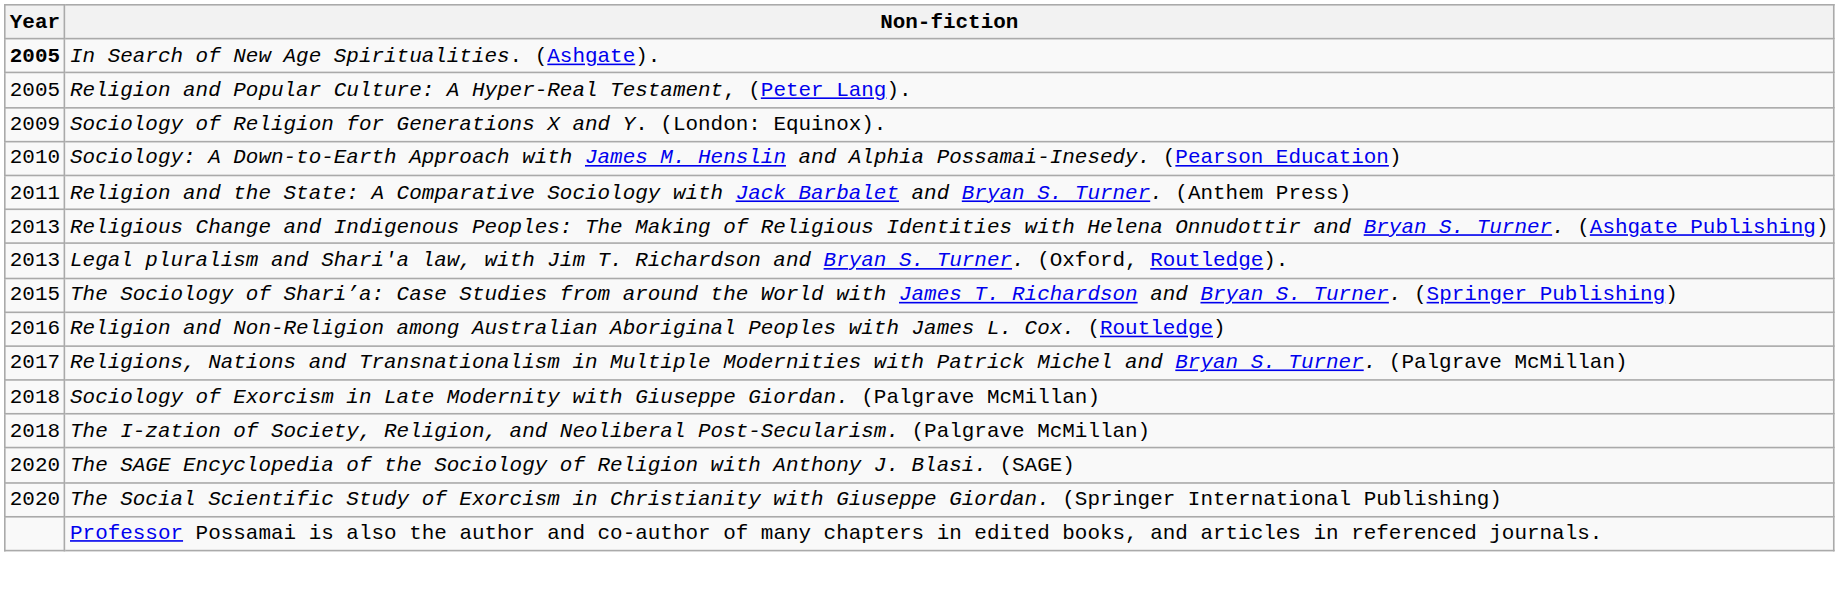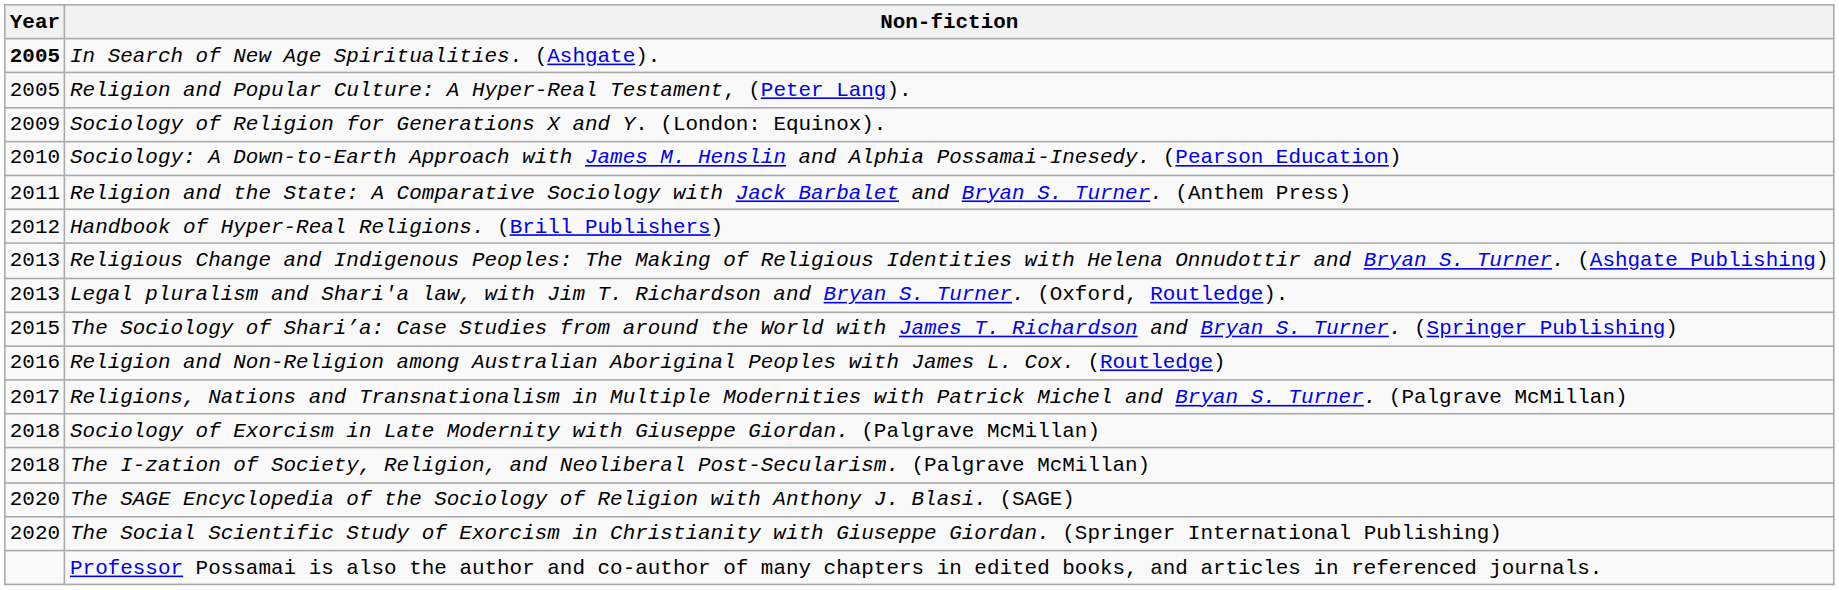+ row: 2012 | Handbook of Hyper-Real Religions. (Brill Publishers)
